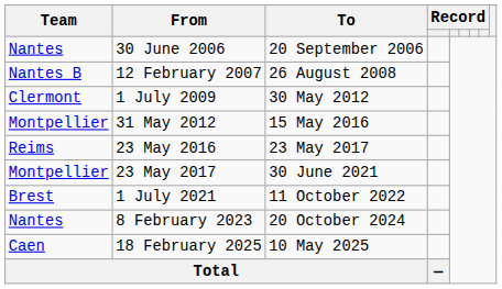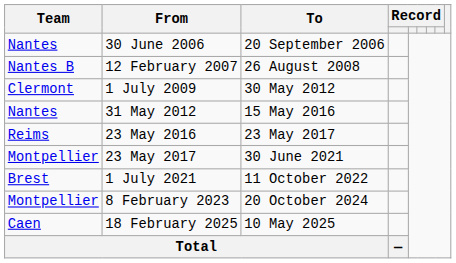31 May 2012 | Team: Montpellier -> Nantes
8 February 2023 | Team: Nantes -> Montpellier
